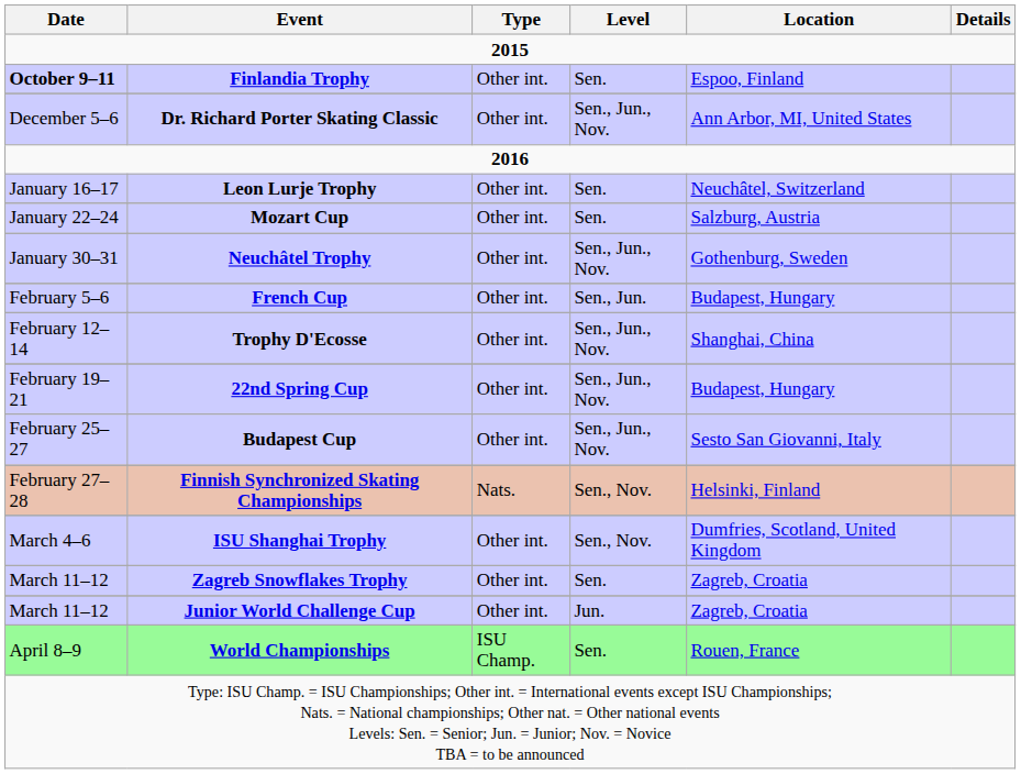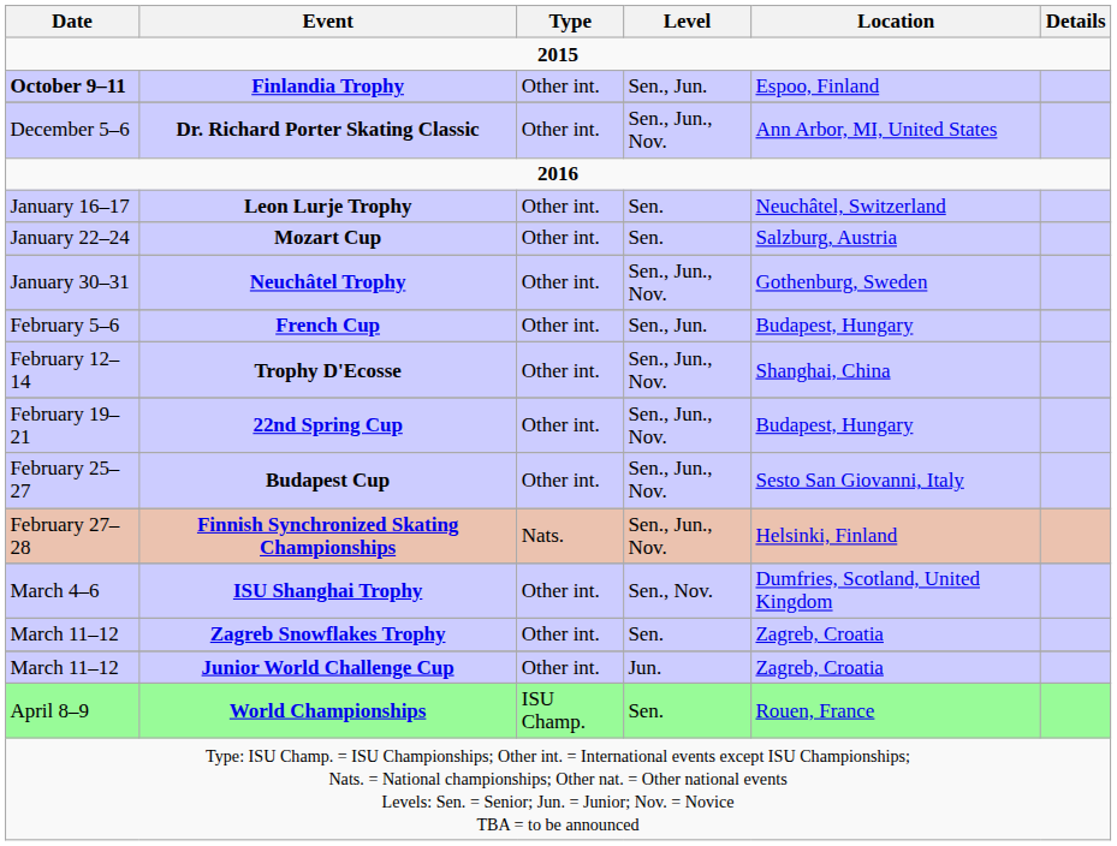Finlandia Trophy | Level: Sen. -> Sen., Jun.
Finnish Synchronized Skating Championships | Level: Sen., Nov. -> Sen., Jun., Nov.
